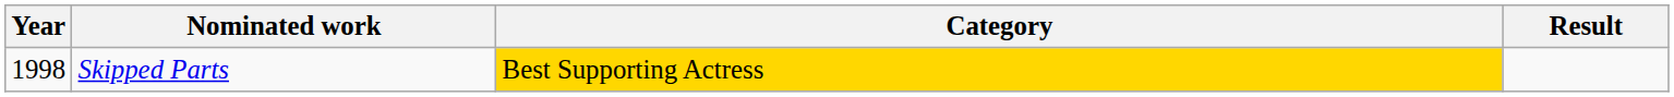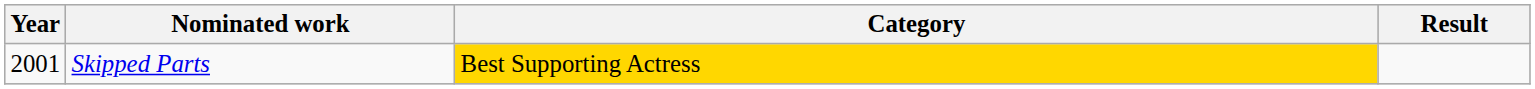Skipped Parts | Year: 1998 -> 2001
